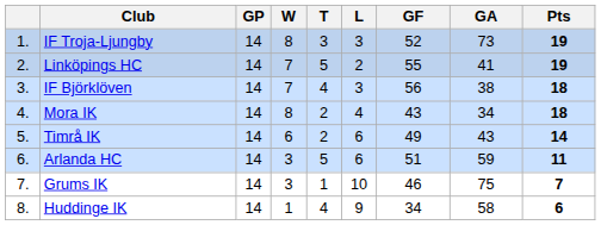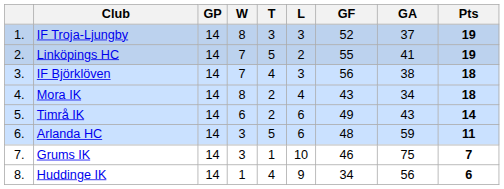IF Troja-Ljungby | GA: 73 -> 37
Arlanda HC | GF: 51 -> 48
Huddinge IK | GA: 58 -> 56
